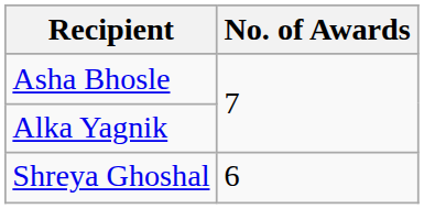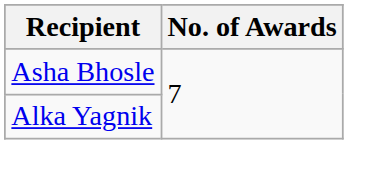- row: Shreya Ghoshal | 6
